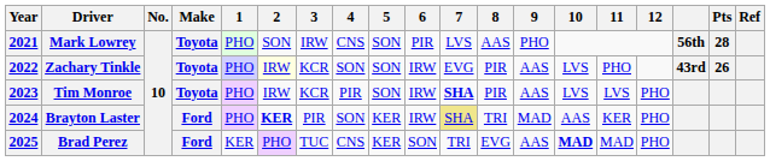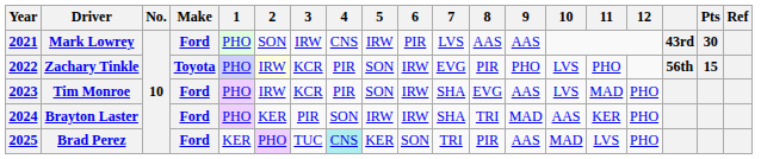Mark Lowrey | Make: Toyota -> Ford
Mark Lowrey | 5: SON -> IRW
Mark Lowrey | 9: PHO -> AAS
Mark Lowrey | column 17: 56th -> 43rd
Mark Lowrey | Pts: 28 -> 30
Zachary Tinkle | 4: SON -> PIR
Zachary Tinkle | 9: AAS -> PHO
Zachary Tinkle | column 17: 43rd -> 56th
Zachary Tinkle | Pts: 26 -> 15
Tim Monroe | Make: Toyota -> Ford
Tim Monroe | 7: bold -> normal
Tim Monroe | 8: PIR -> EVG
Tim Monroe | 11: LVS -> MAD
Brayton Laster | 2: bold -> normal
Brayton Laster | 5: KER -> IRW
Brayton Laster | 7: khaki background -> no background
Brad Perez | 4: no background -> paleturquoise background
Brad Perez | 8: EVG -> PIR
Brad Perez | 10: bold -> normal
Brad Perez | 11: MAD -> LVS
